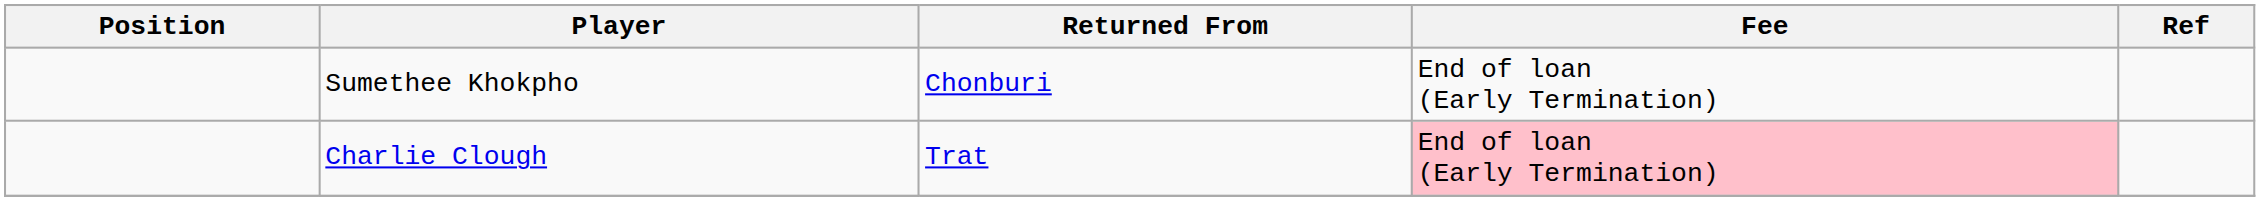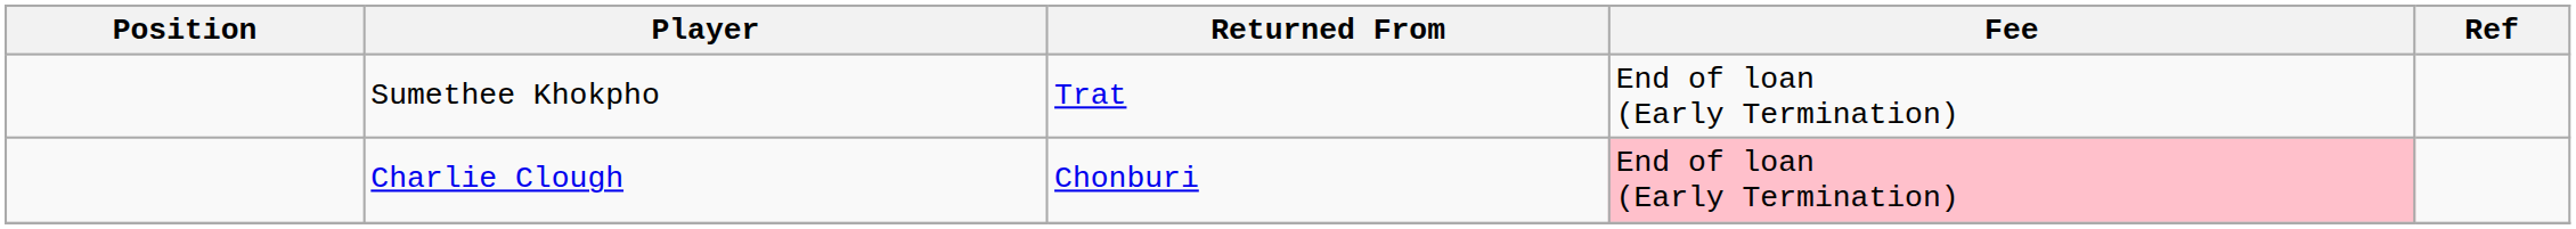Sumethee Khokpho | Returned From: Chonburi -> Trat
Charlie Clough | Returned From: Trat -> Chonburi
